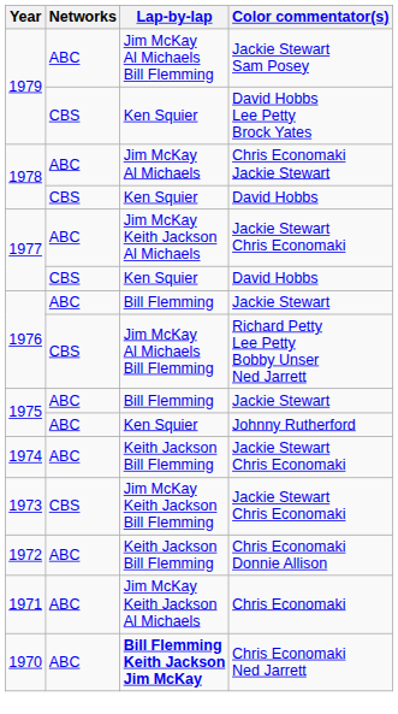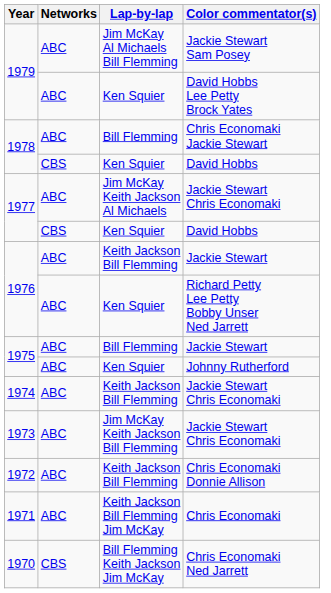David Hobbs Lee Petty Brock Yates | Networks: CBS -> ABC
Chris Economaki Jackie Stewart | Lap-by-lap: Jim McKay Al Michaels -> Bill Flemming
1976 / Jackie Stewart | Lap-by-lap: Bill Flemming -> Keith Jackson Bill Flemming
Richard Petty Lee Petty Bobby Unser Ned Jarrett | Networks: CBS -> ABC
Richard Petty Lee Petty Bobby Unser Ned Jarrett | Lap-by-lap: Jim McKay Al Michaels Bill Flemming -> Ken Squier
1973 / Jackie Stewart Chris Economaki | Networks: CBS -> ABC
Chris Economaki | Lap-by-lap: Jim McKay Keith Jackson Al Michaels -> Keith Jackson Bill Flemming Jim McKay
Chris Economaki Ned Jarrett | Networks: ABC -> CBS
Chris Economaki Ned Jarrett | Lap-by-lap: bold -> normal
